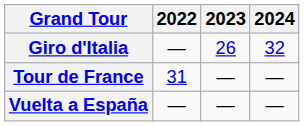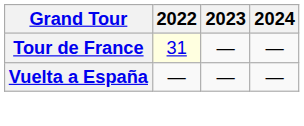- row: Giro d'Italia | — | 26 | 32
Tour de France | 2022: no background -> lightyellow background
